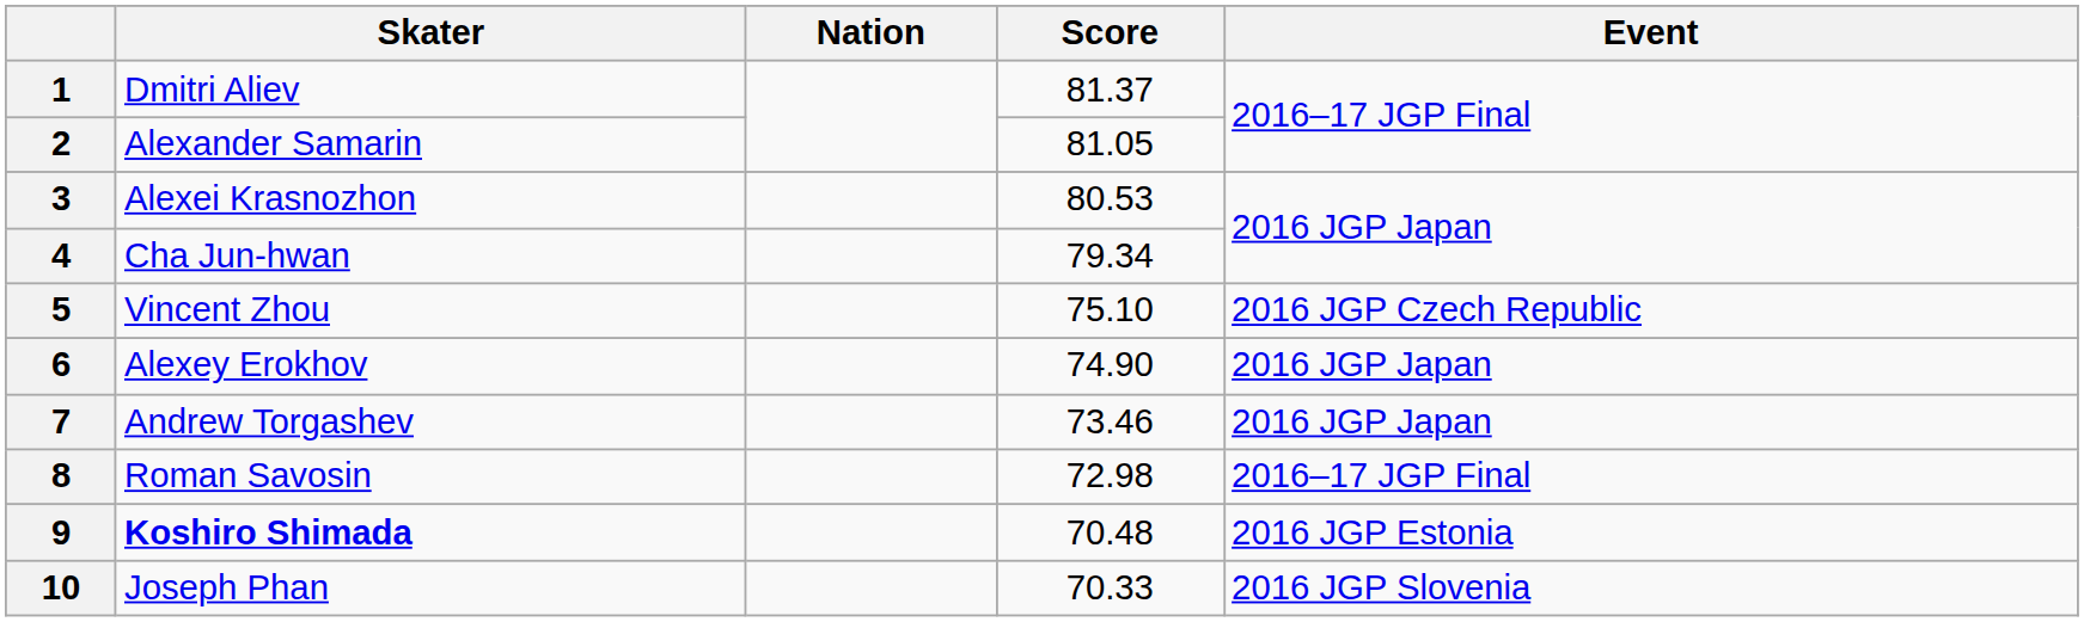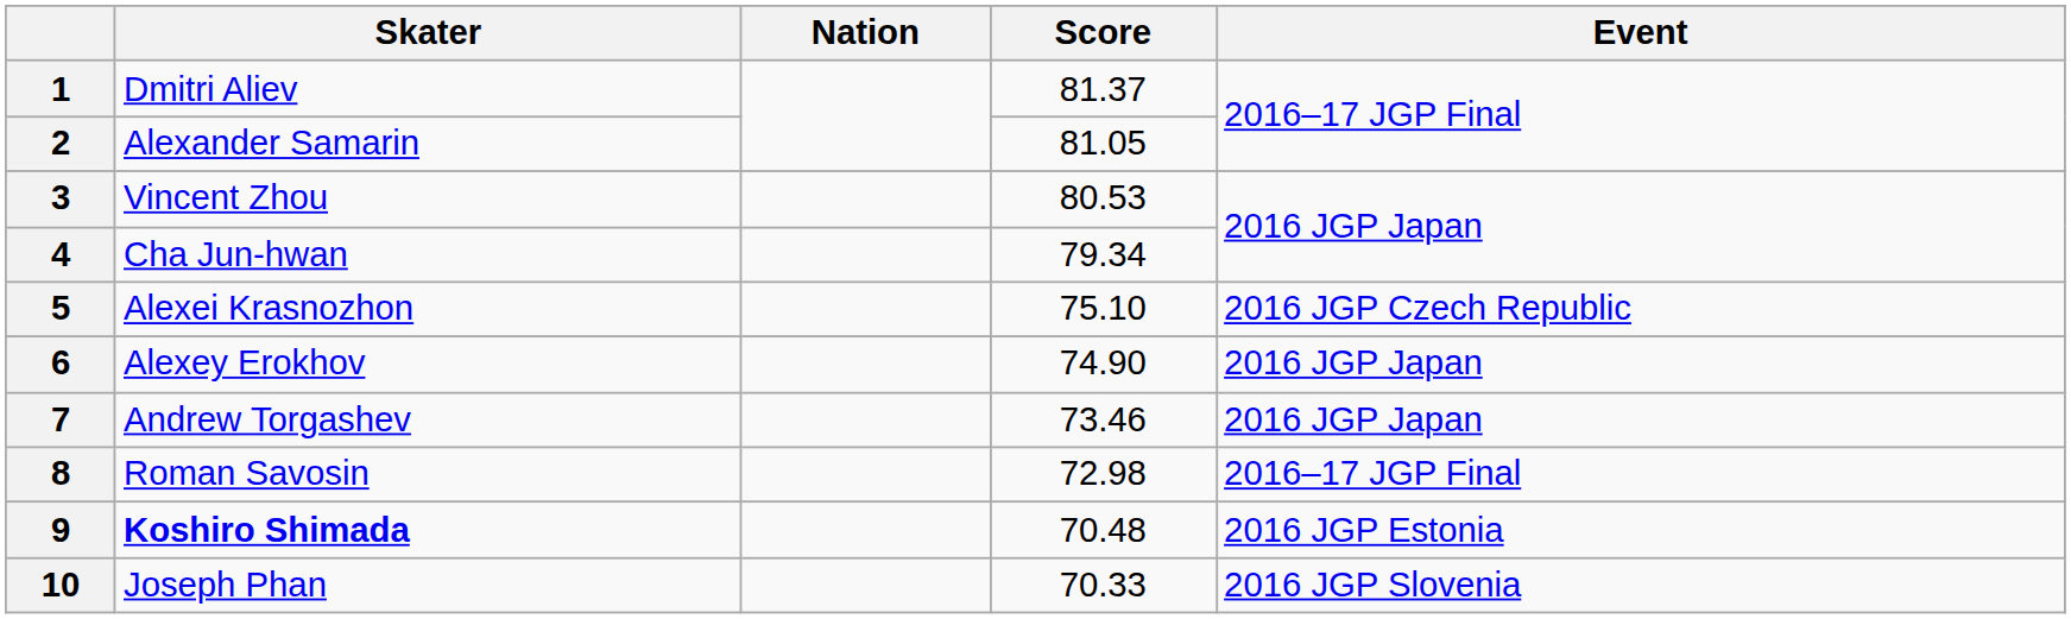3 | Skater: Alexei Krasnozhon -> Vincent Zhou
5 | Skater: Vincent Zhou -> Alexei Krasnozhon
